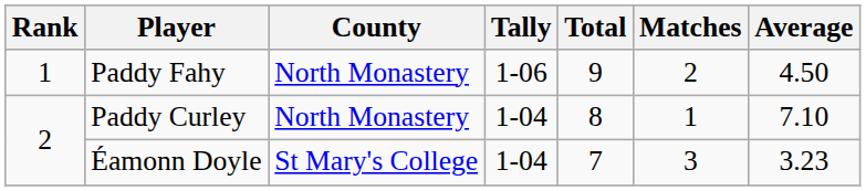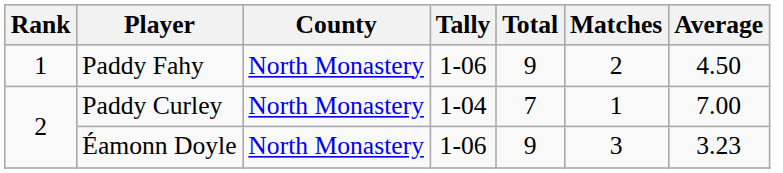Paddy Curley | Total: 8 -> 7
Paddy Curley | Average: 7.10 -> 7.00
Éamonn Doyle | County: St Mary's College -> North Monastery
Éamonn Doyle | Tally: 1-04 -> 1-06
Éamonn Doyle | Total: 7 -> 9
